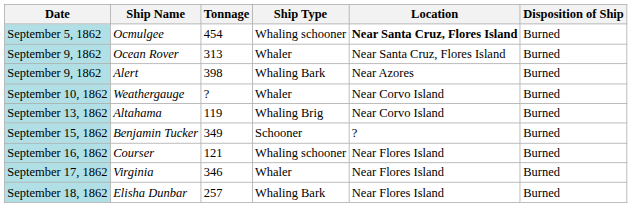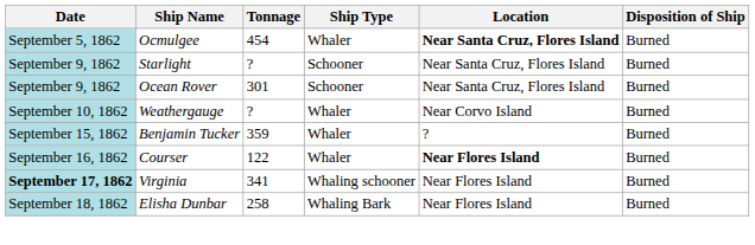Ocmulgee | Ship Type: Whaling schooner -> Whaler
+ row: September 9, 1862 | Starlight | ? | Schooner | Near Santa Cruz, Flores Island | Burned
Ocean Rover | Tonnage: 313 -> 301
Ocean Rover | Ship Type: Whaler -> Schooner
- row: September 9, 1862 | Alert | 398 | Whaling Bark | Near Azores | Burned
- row: September 13, 1862 | Altahama | 119 | Whaling Brig | Near Corvo Island | Burned
Benjamin Tucker | Tonnage: 349 -> 359
Benjamin Tucker | Ship Type: Schooner -> Whaler
Courser | Tonnage: 121 -> 122
Courser | Ship Type: Whaling schooner -> Whaler
Courser | Location: normal -> bold
Virginia | Date: normal -> bold
Virginia | Tonnage: 346 -> 341
Virginia | Ship Type: Whaler -> Whaling schooner
Elisha Dunbar | Tonnage: 257 -> 258
